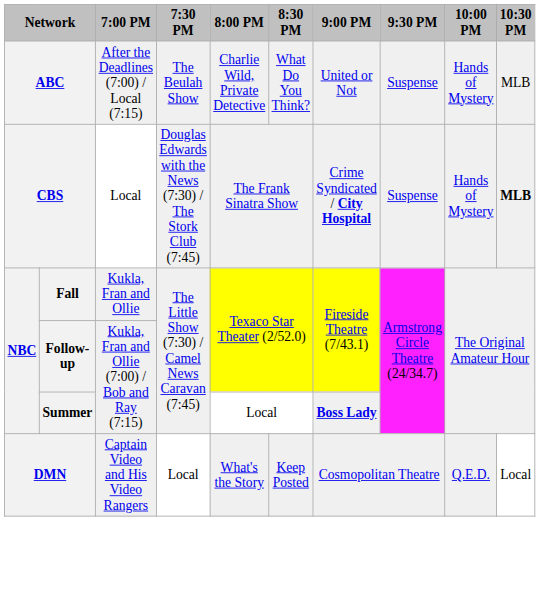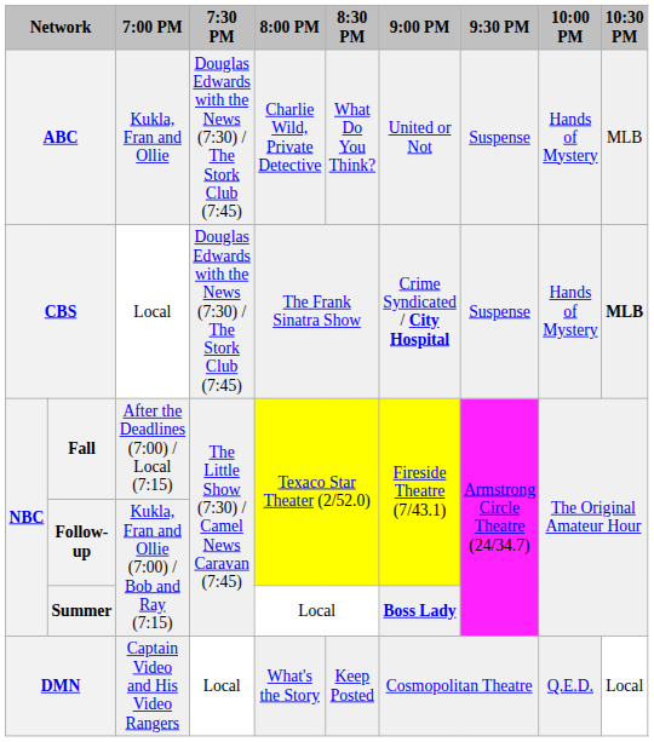ABC | 7:00 PM: After the Deadlines (7:00) / Local (7:15) -> Kukla, Fran and Ollie
ABC | 7:30 PM: The Beulah Show -> Douglas Edwards with the News (7:30) / The Stork Club (7:45)
Fall | 7:00 PM: Kukla, Fran and Ollie -> After the Deadlines (7:00) / Local (7:15)
